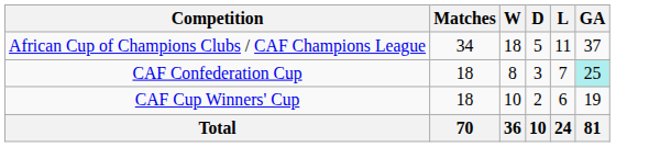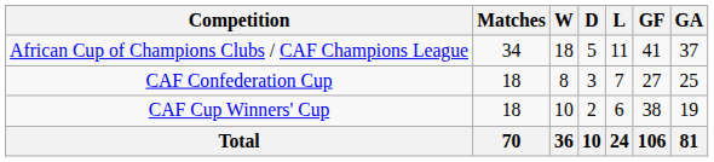+ column: GF | 41 | 27 | 38 | 106
CAF Confederation Cup | GA: paleturquoise background -> no background
